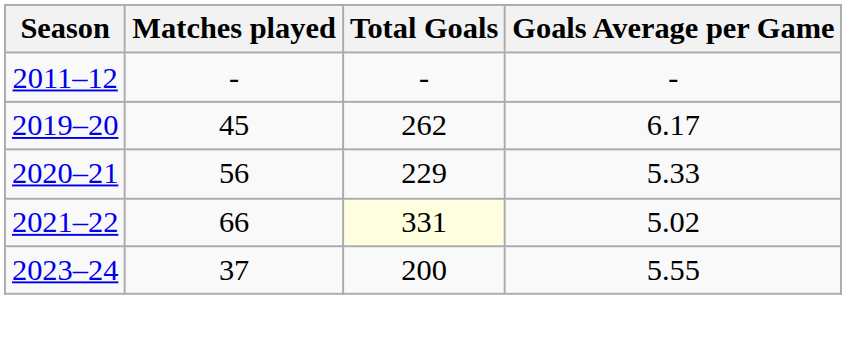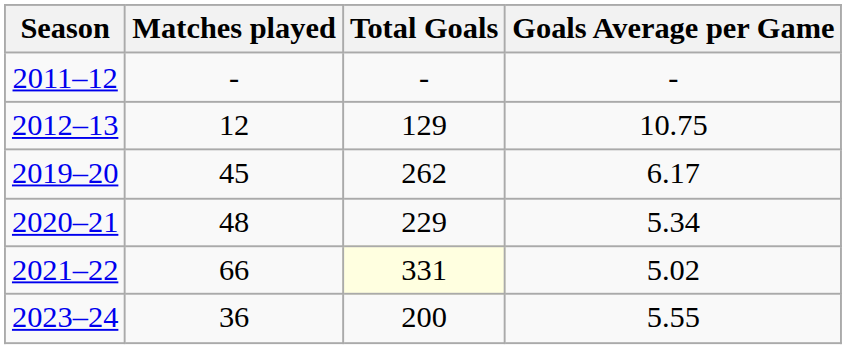+ row: 2012–13 | 12 | 129 | 10.75
2020–21 | Matches played: 56 -> 48
2020–21 | Goals Average per Game: 5.33 -> 5.34
2023–24 | Matches played: 37 -> 36
